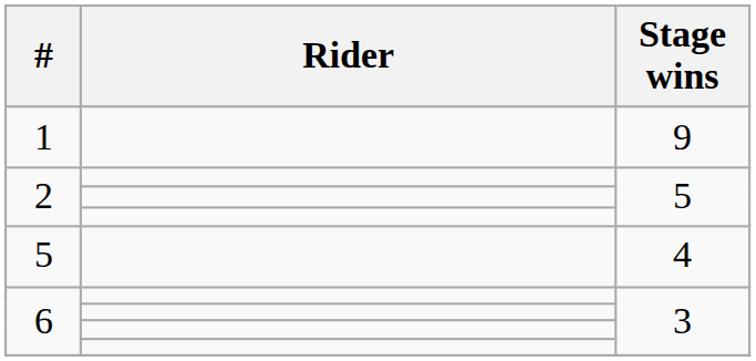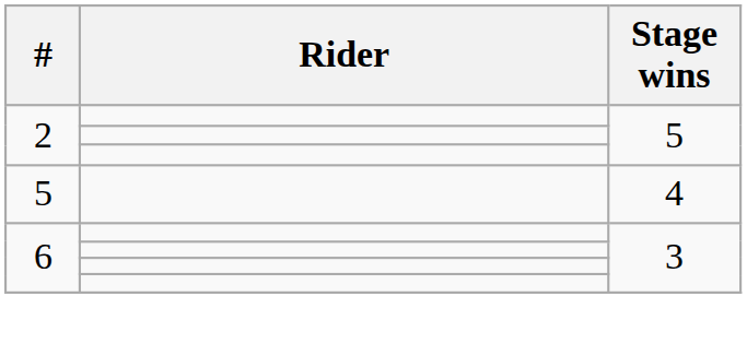- row: 1 | 9
